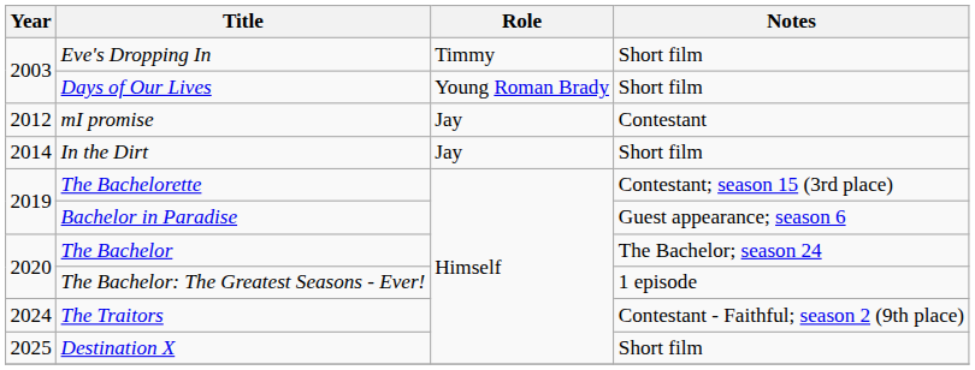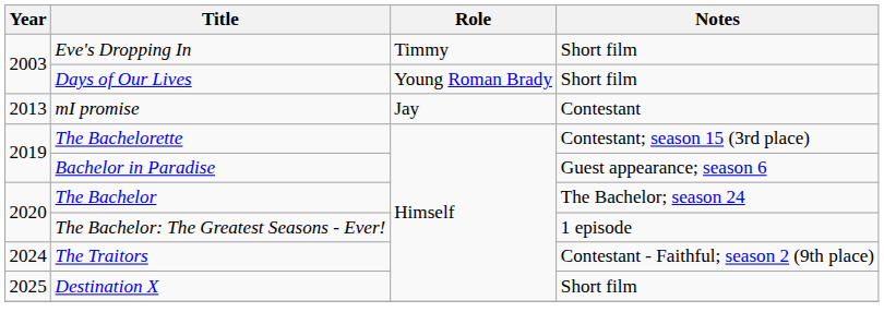mI promise | Year: 2012 -> 2013
- row: 2014 | In the Dirt | Jay | Short film
